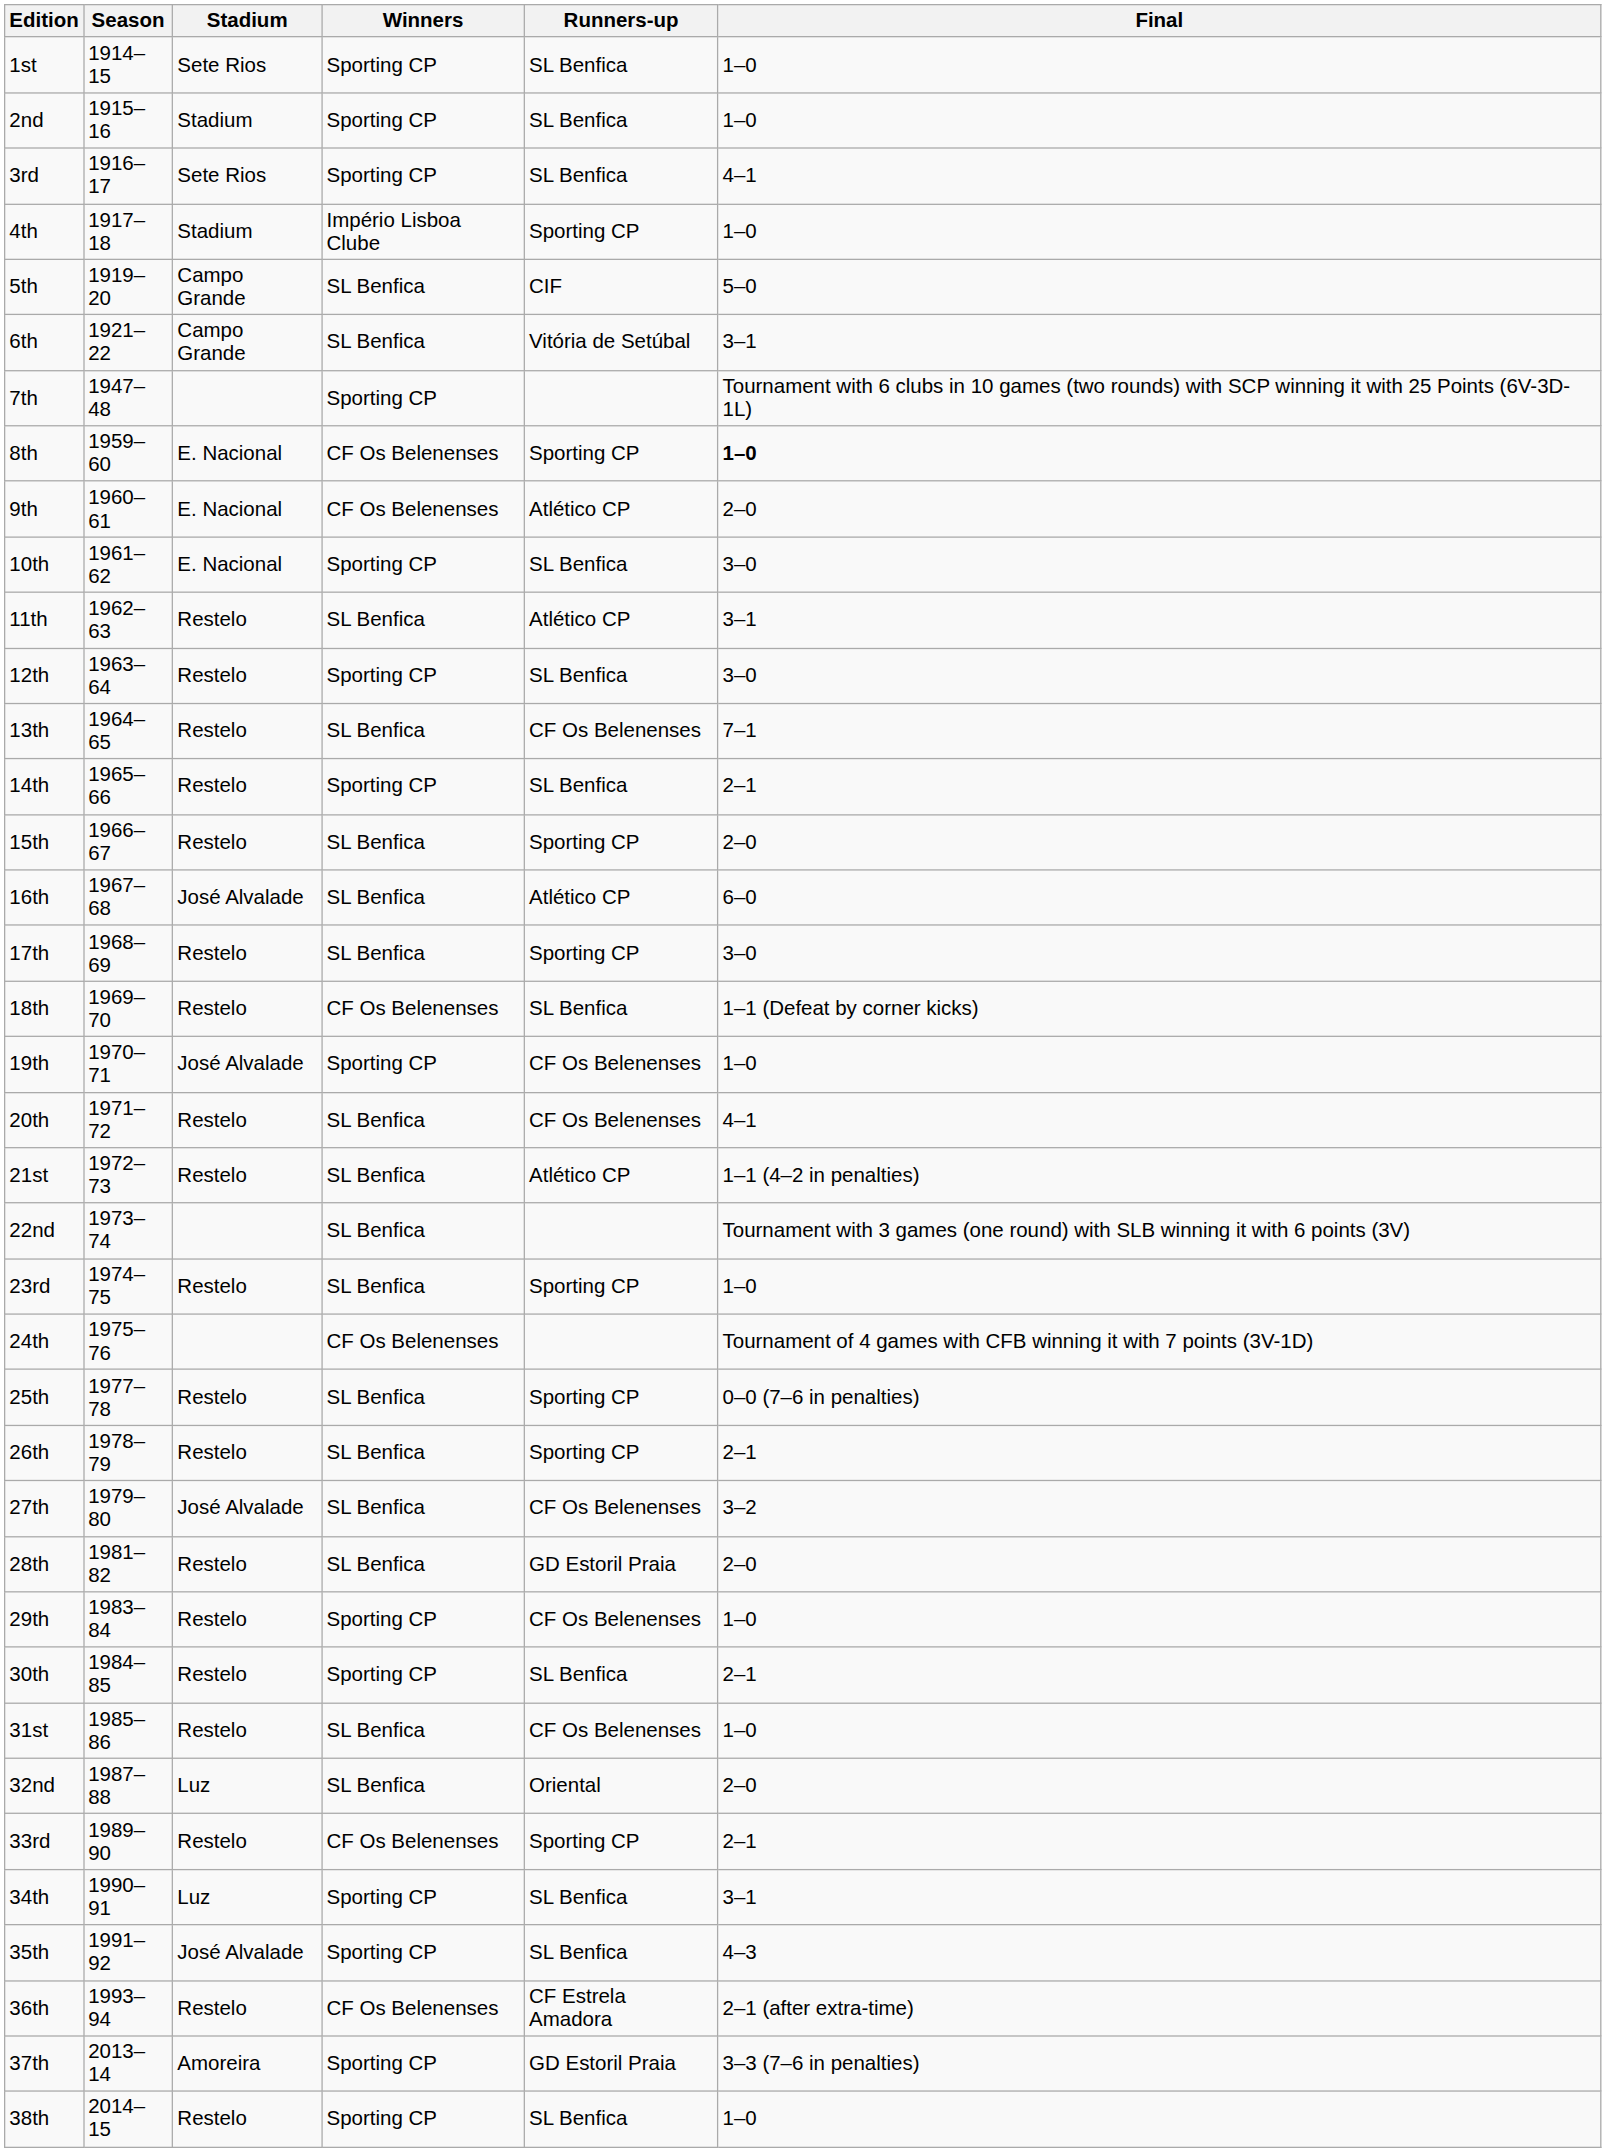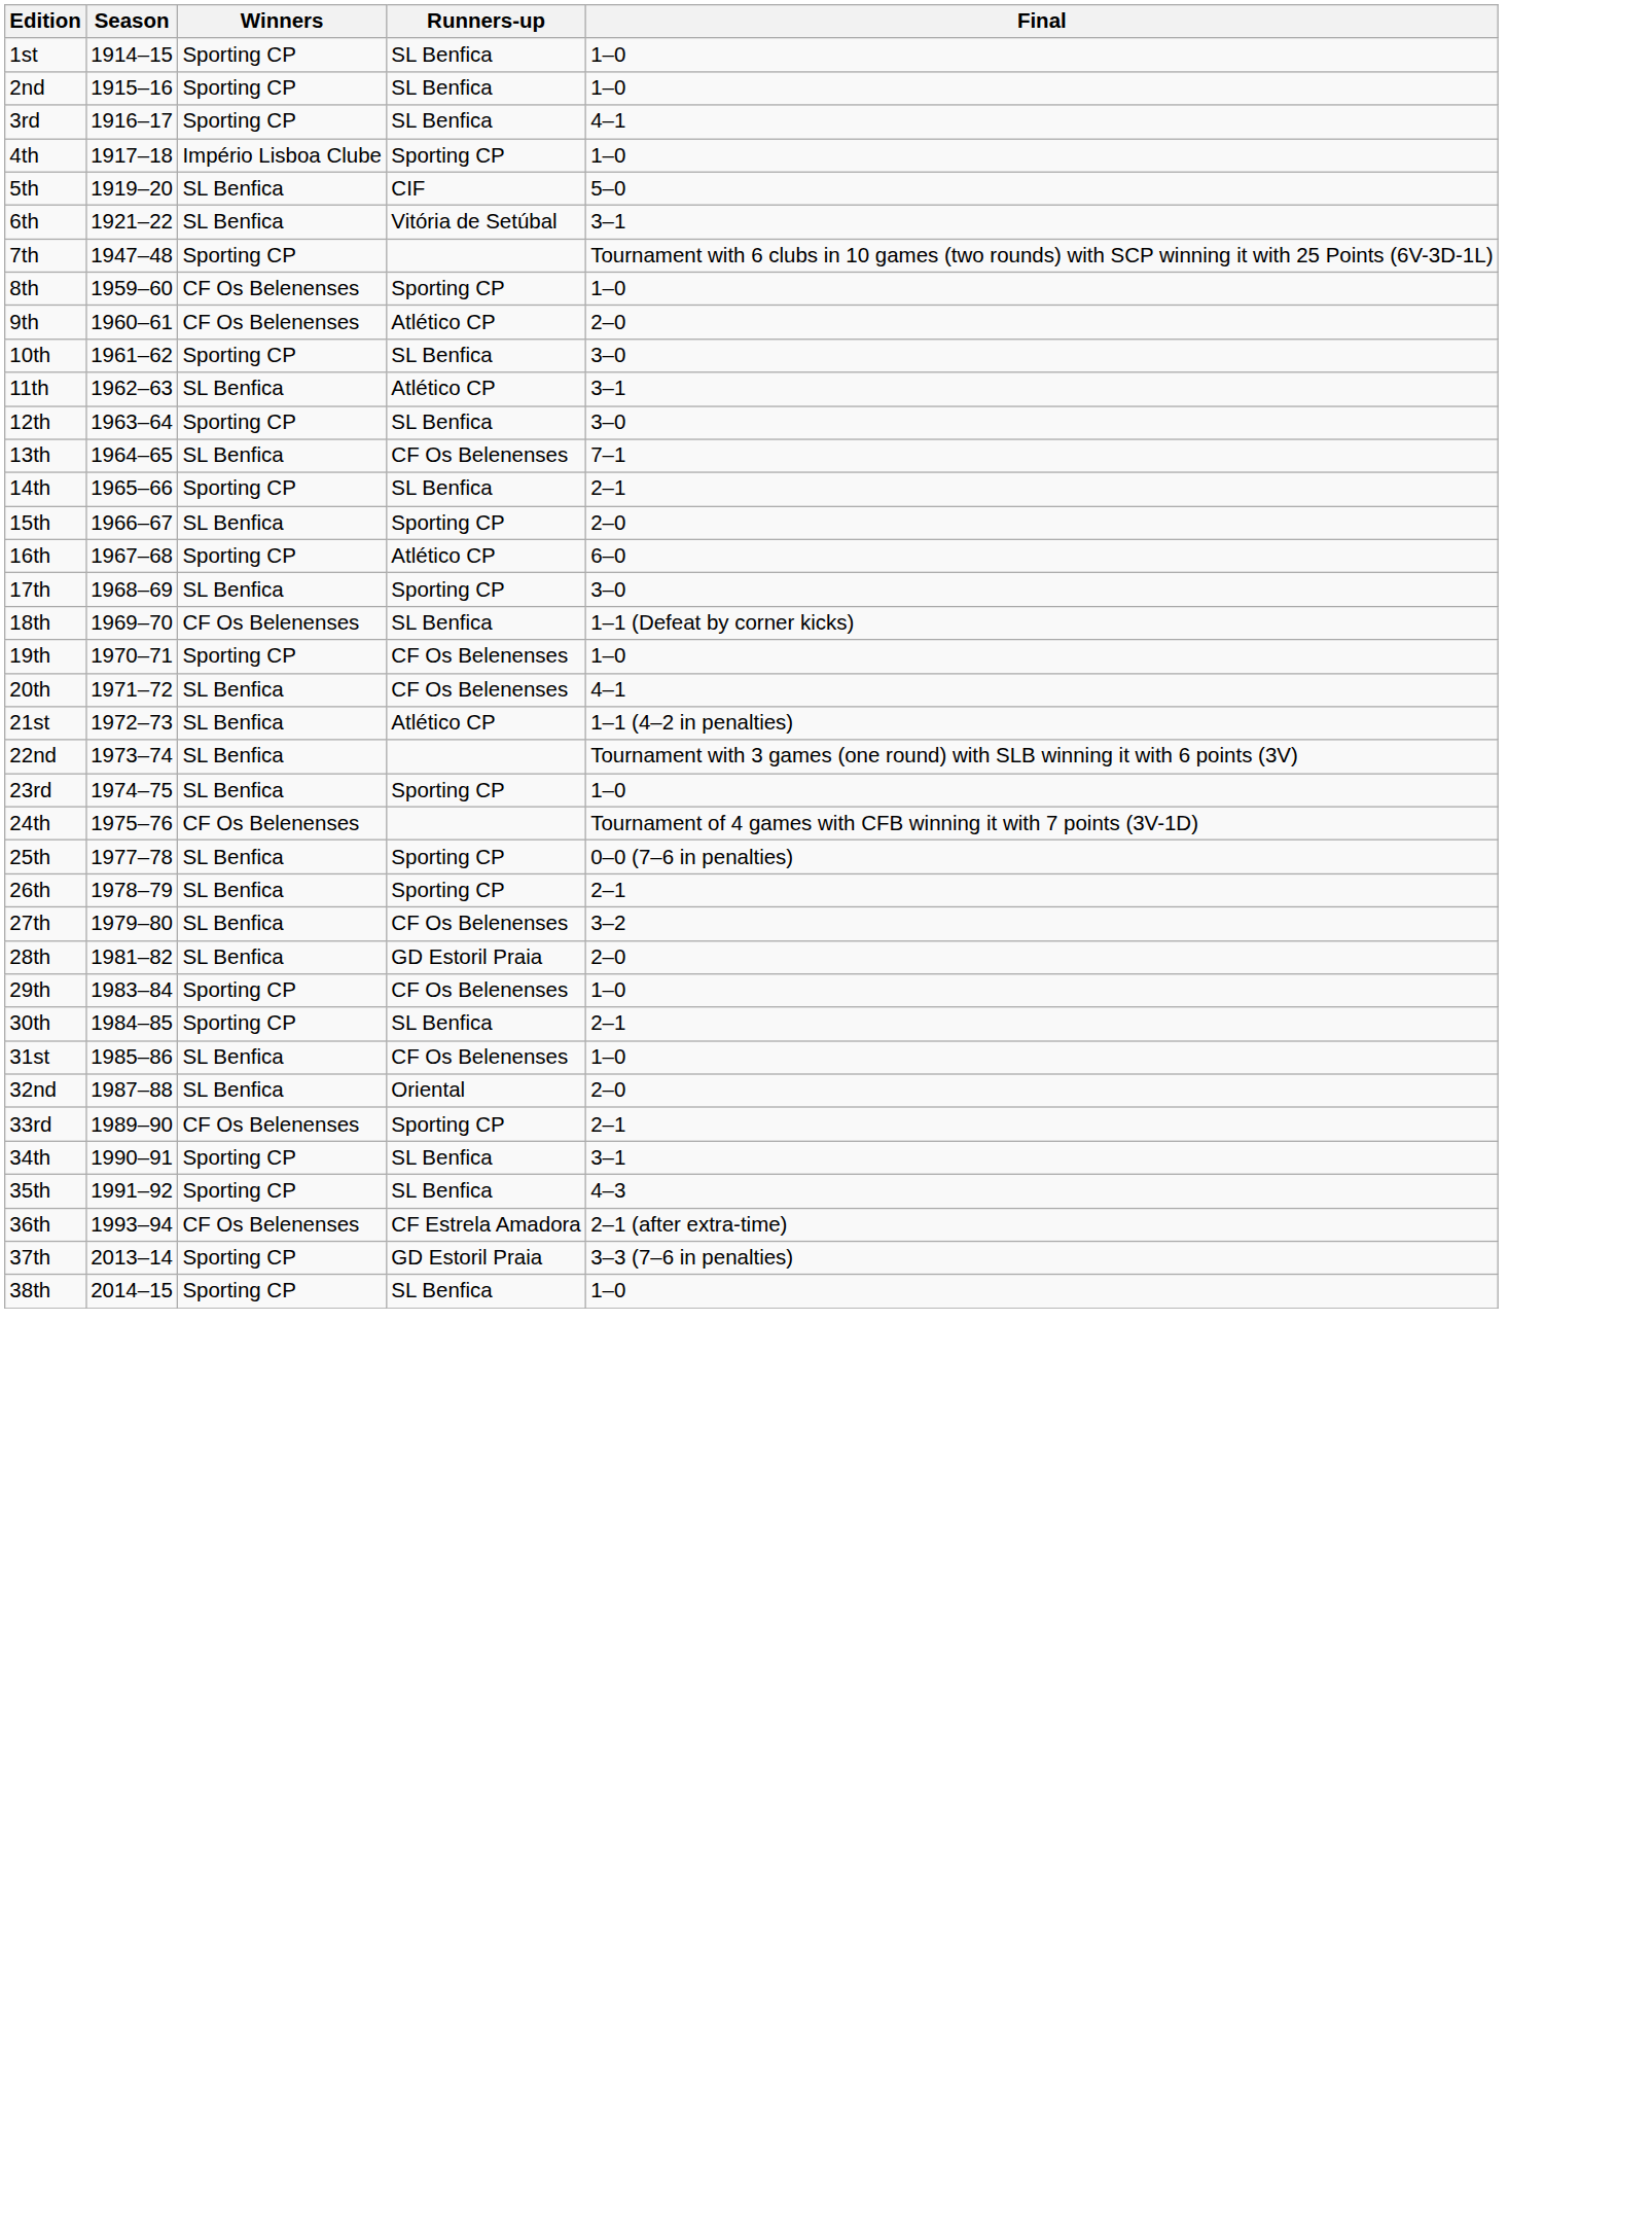- column: Stadium | Sete Rios | Stadium | Sete Rios | Stadium | Campo Grande | Campo Grande | E. Nacional | E. Nacional | E. Nacional | Restelo | Restelo | Restelo | Restelo | Restelo | José Alvalade | Restelo | Restelo | José Alvalade | Restelo | Restelo | Restelo | Restelo | Restelo | José Alvalade | Restelo | Restelo | Restelo | Restelo | Luz | Restelo | Luz | José Alvalade | Restelo | Amoreira | Restelo
8th | Final: bold -> normal
16th | Winners: SL Benfica -> Sporting CP
